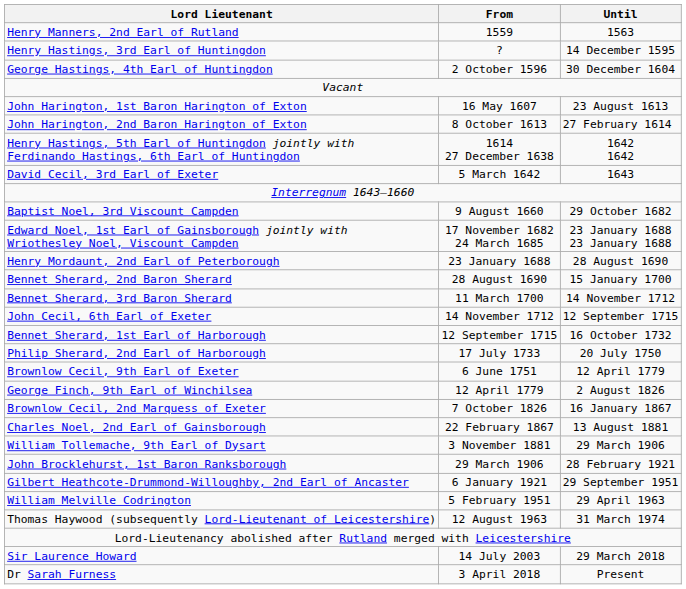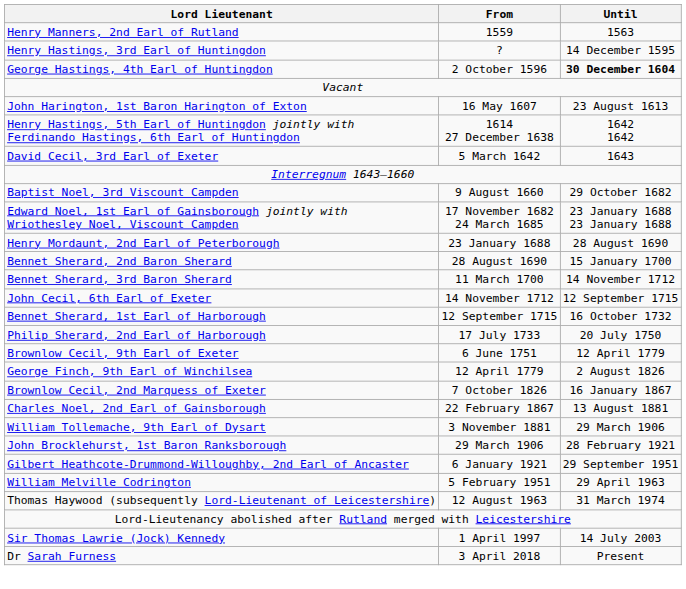George Hastings, 4th Earl of Huntingdon | Until: normal -> bold
- row: John Harington, 2nd Baron Harington of Exton | 8 October 1613 | 27 February 1614
+ row: Sir Thomas Lawrie (Jock) Kennedy | 1 April 1997 | 14 July 2003
- row: Sir Laurence Howard | 14 July 2003 | 29 March 2018
